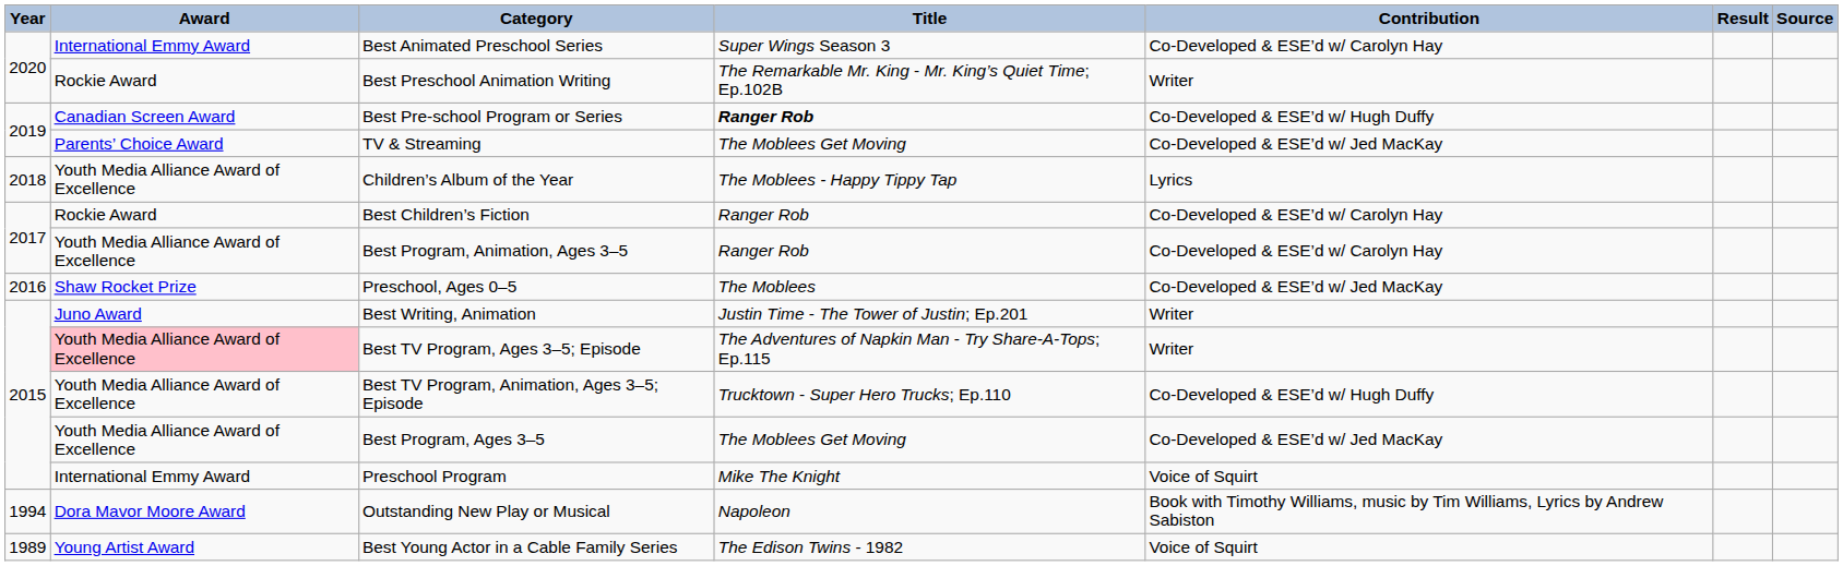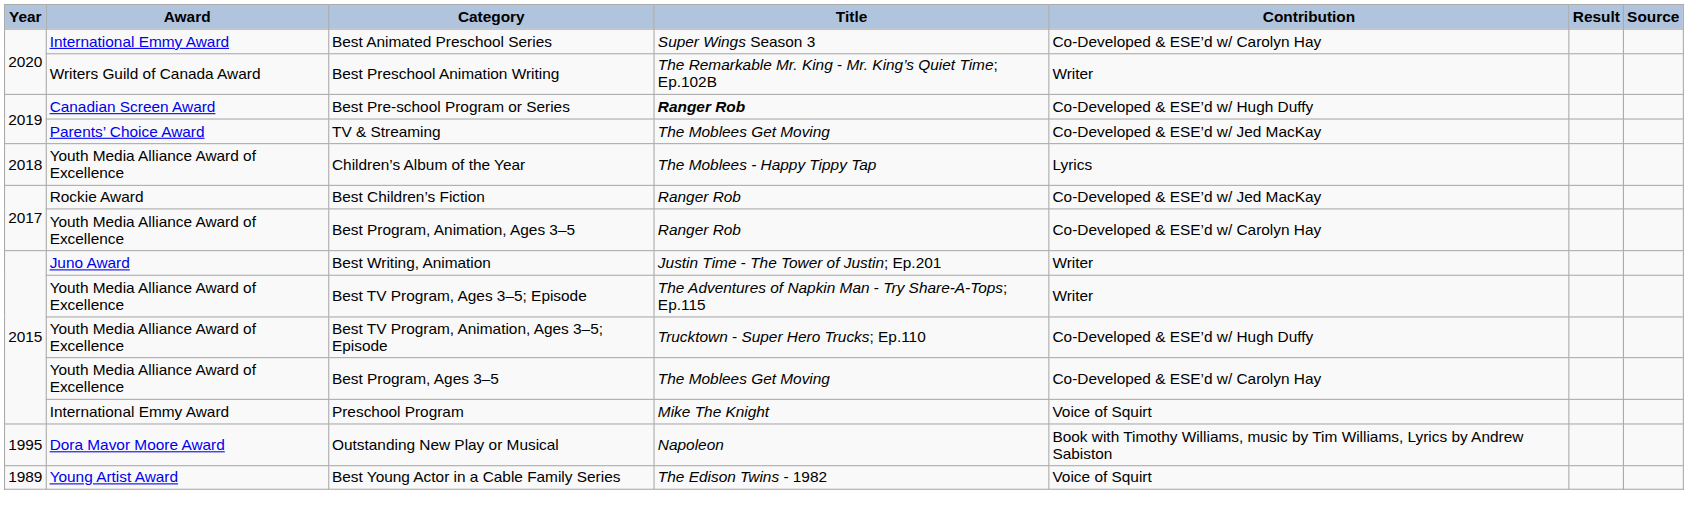Best Preschool Animation Writing | Award: Rockie Award -> Writers Guild of Canada Award
Best Children’s Fiction | Contribution: Co-Developed & ESE’d w/ Carolyn Hay -> Co-Developed & ESE’d w/ Jed MacKay
- row: 2016 | Shaw Rocket Prize | Preschool, Ages 0–5 | The Moblees | Co-Developed & ESE’d w/ Jed MacKay
Best TV Program, Ages 3–5; Episode | Award: pink background -> no background
Best Program, Ages 3–5 | Contribution: Co-Developed & ESE’d w/ Jed MacKay -> Co-Developed & ESE’d w/ Carolyn Hay
Outstanding New Play or Musical | Year: 1994 -> 1995
